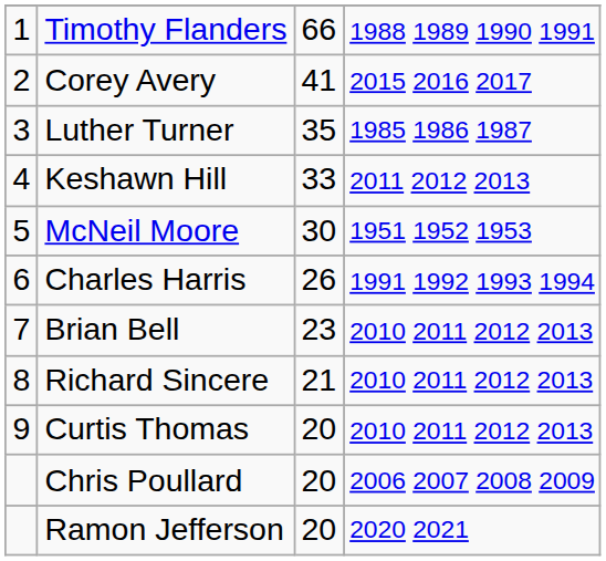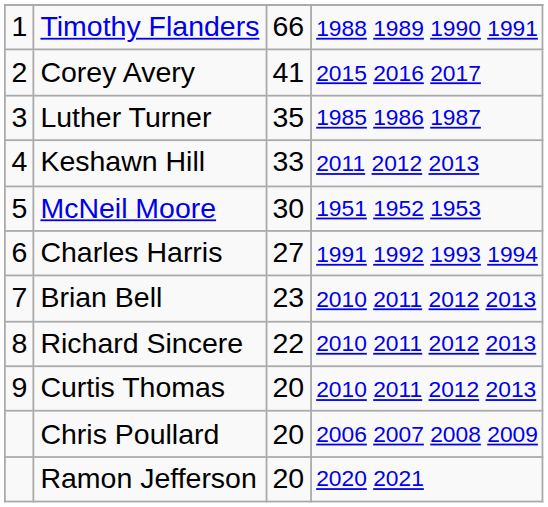Charles Harris | column 3: 26 -> 27
Richard Sincere | column 3: 21 -> 22
